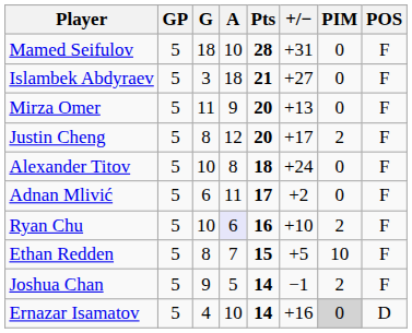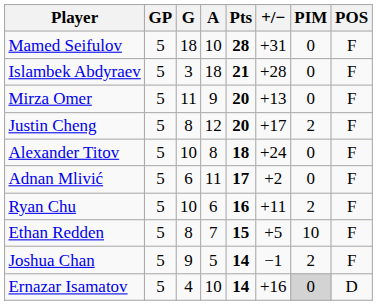Islambek Abdyraev | +/−: +27 -> +28
Ryan Chu | A: lavender background -> no background
Ryan Chu | +/−: +10 -> +11
